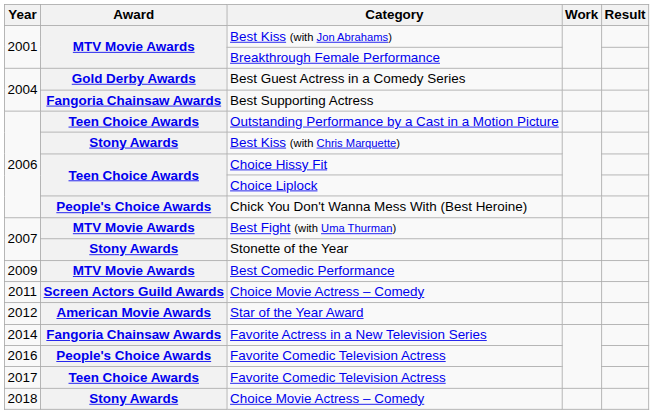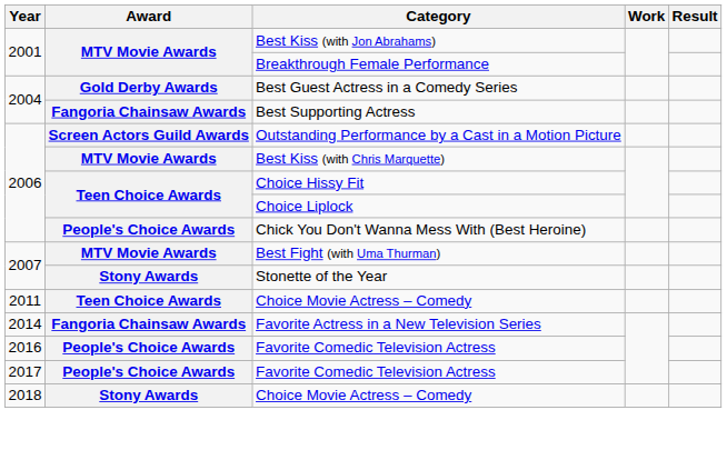Outstanding Performance by a Cast in a Motion Picture | Award: Teen Choice Awards -> Screen Actors Guild Awards
Best Kiss (with Chris Marquette) | Award: Stony Awards -> MTV Movie Awards
- row: 2009 | MTV Movie Awards | Best Comedic Performance
2011 / Choice Movie Actress – Comedy | Award: Screen Actors Guild Awards -> Teen Choice Awards
- row: 2012 | American Movie Awards | Star of the Year Award
2017 / Favorite Comedic Television Actress | Award: Teen Choice Awards -> People's Choice Awards
